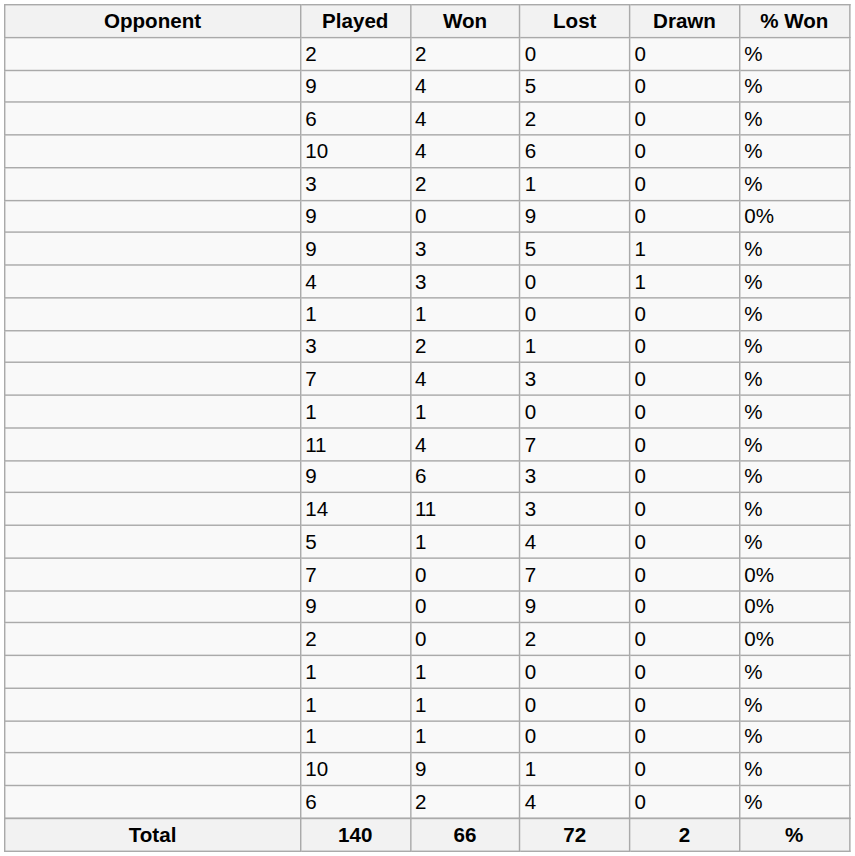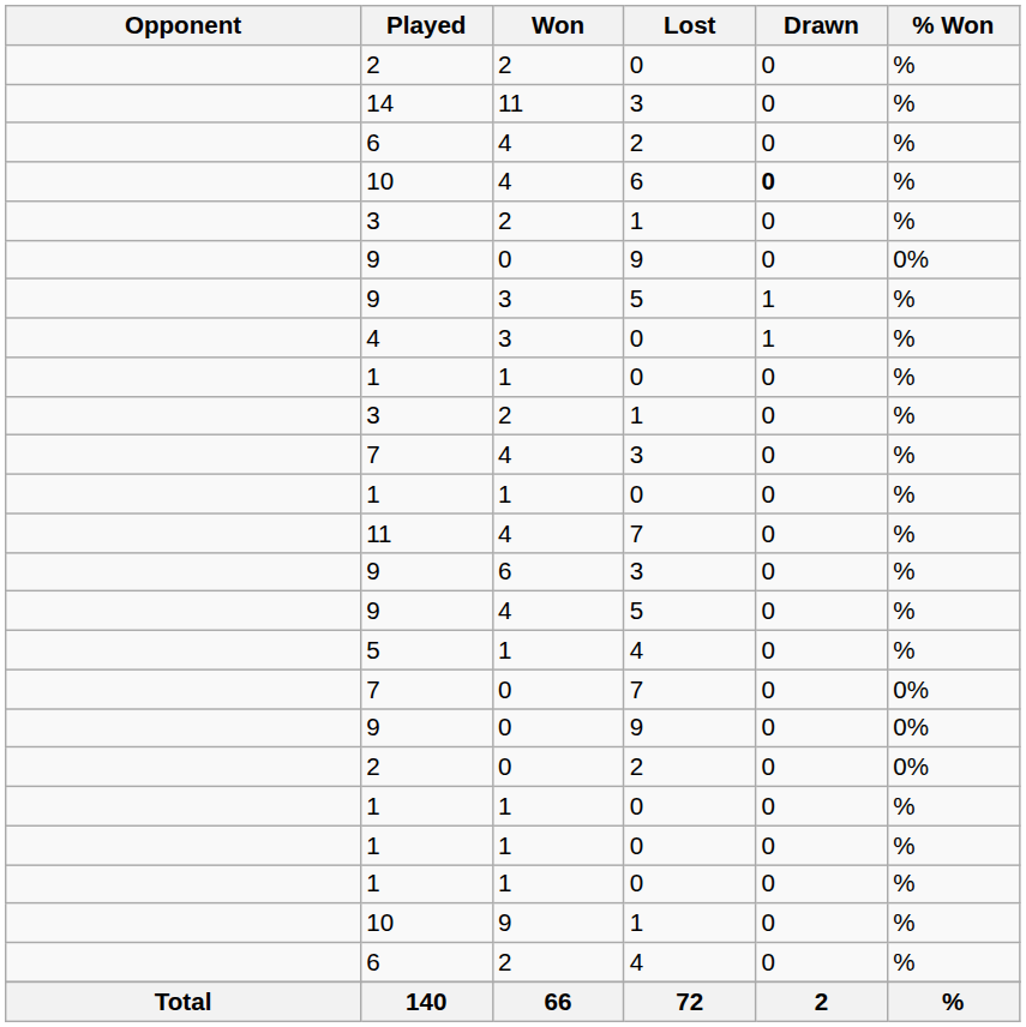rows swapped: 9 / 4 <-> 14
10 / 4 | Drawn: normal -> bold
